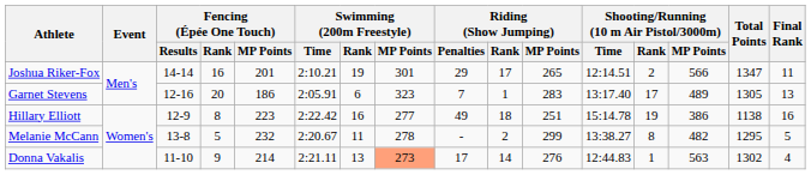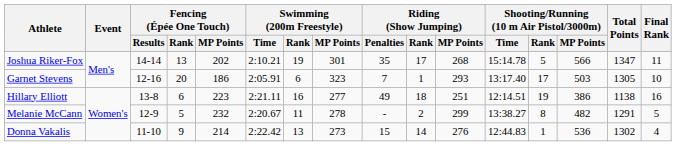Joshua Riker-Fox | Fencing (Épée One Touch) / Rank: 16 -> 13
Joshua Riker-Fox | Fencing (Épée One Touch) / MP Points: 201 -> 202
Joshua Riker-Fox | Riding (Show Jumping) / Penalties: 29 -> 35
Joshua Riker-Fox | Riding (Show Jumping) / MP Points: 265 -> 268
Joshua Riker-Fox | Shooting/Running (10 m Air Pistol/3000m) / Time: 12:14.51 -> 15:14.78
Joshua Riker-Fox | Shooting/Running (10 m Air Pistol/3000m) / Rank: 2 -> 5
Garnet Stevens | Riding (Show Jumping) / MP Points: 283 -> 293
Garnet Stevens | Shooting/Running (10 m Air Pistol/3000m) / MP Points: 489 -> 503
Garnet Stevens | Final Rank: 13 -> 10
Hillary Elliott | Fencing (Épée One Touch) / Results: 12-9 -> 13-8
Hillary Elliott | Fencing (Épée One Touch) / Rank: 8 -> 6
Hillary Elliott | Swimming (200m Freestyle) / Time: 2:22.42 -> 2:21.11
Hillary Elliott | Shooting/Running (10 m Air Pistol/3000m) / Time: 15:14.78 -> 12:14.51
Melanie McCann | Fencing (Épée One Touch) / Results: 13-8 -> 12-9
Melanie McCann | Total Points: 1295 -> 1291
Donna Vakalis | Swimming (200m Freestyle) / Time: 2:21.11 -> 2:22.42
Donna Vakalis | Swimming (200m Freestyle) / MP Points: lightsalmon background -> no background
Donna Vakalis | Riding (Show Jumping) / Penalties: 17 -> 15
Donna Vakalis | Shooting/Running (10 m Air Pistol/3000m) / MP Points: 563 -> 536
